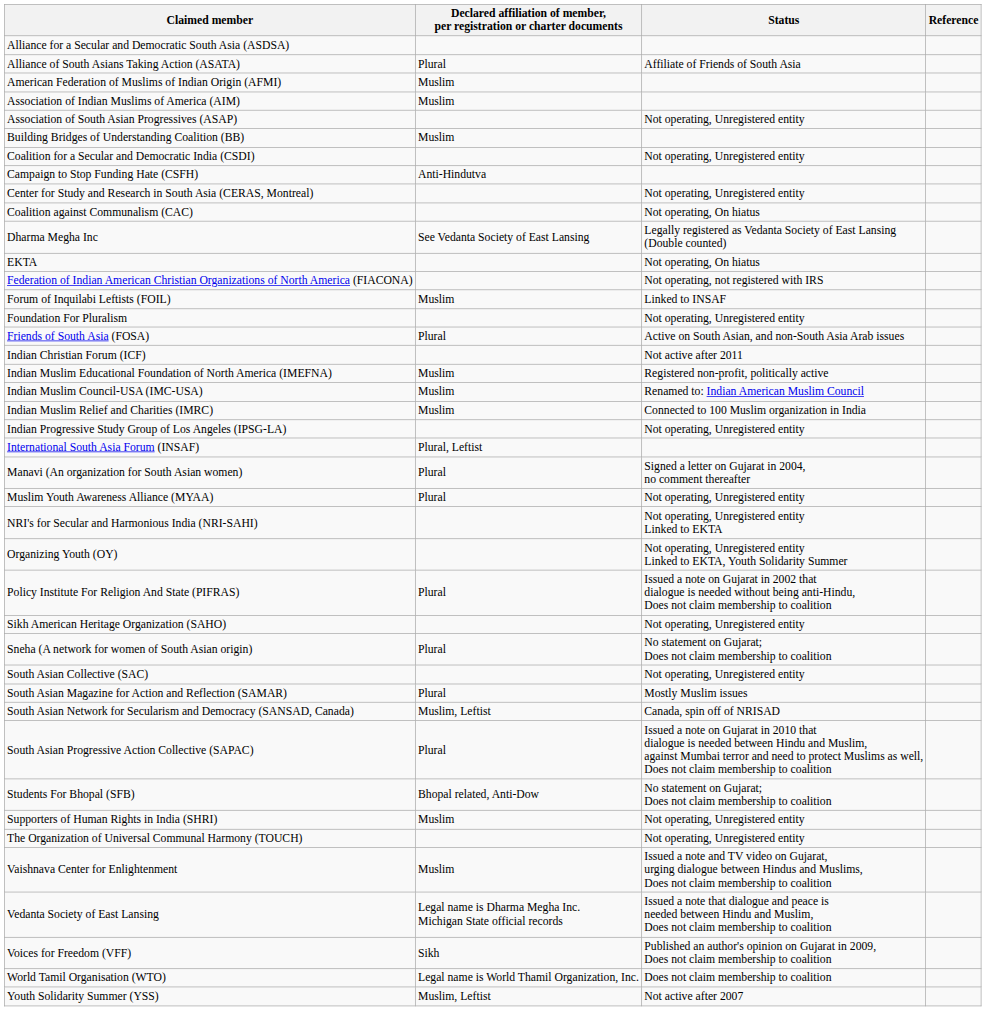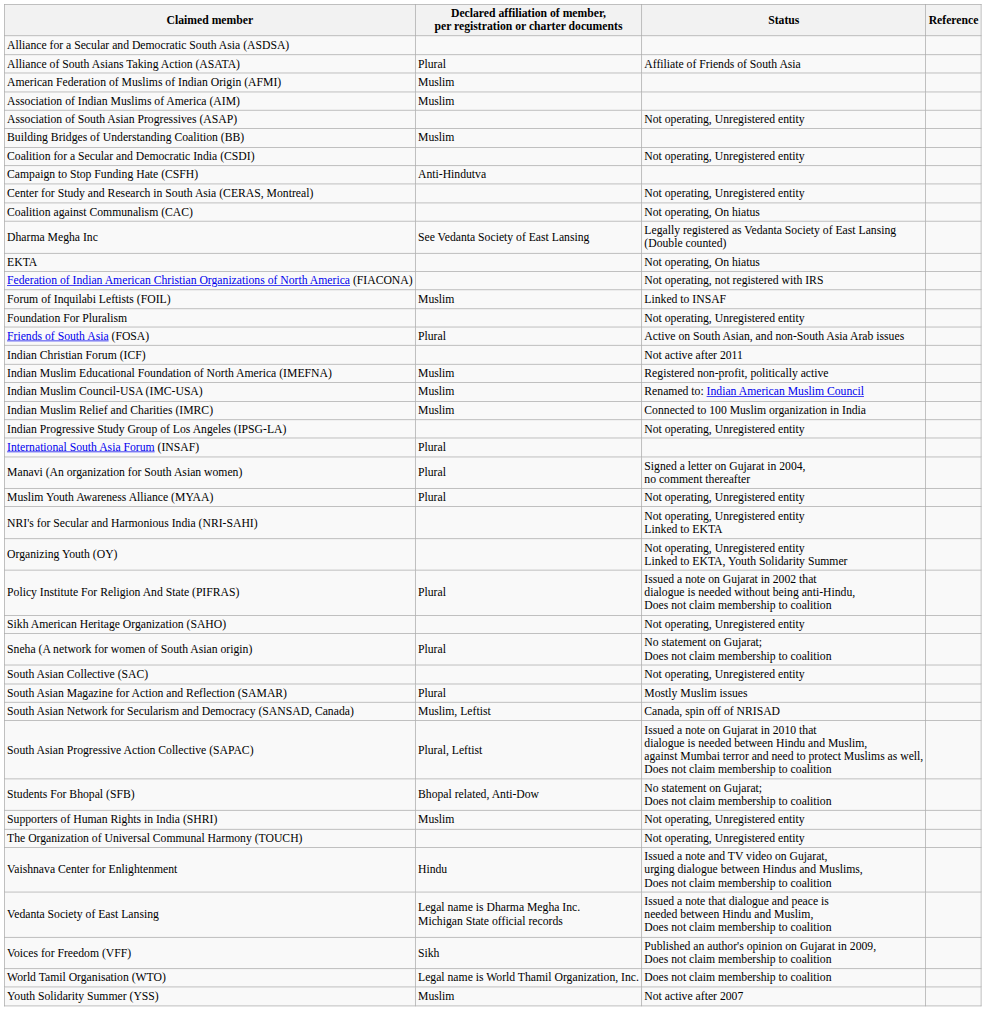International South Asia Forum (INSAF) | column 2: Plural, Leftist -> Plural
South Asian Progressive Action Collective (SAPAC) | column 2: Plural -> Plural, Leftist
Vaishnava Center for Enlightenment | column 2: Muslim -> Hindu
Youth Solidarity Summer (YSS) | column 2: Muslim, Leftist -> Muslim
